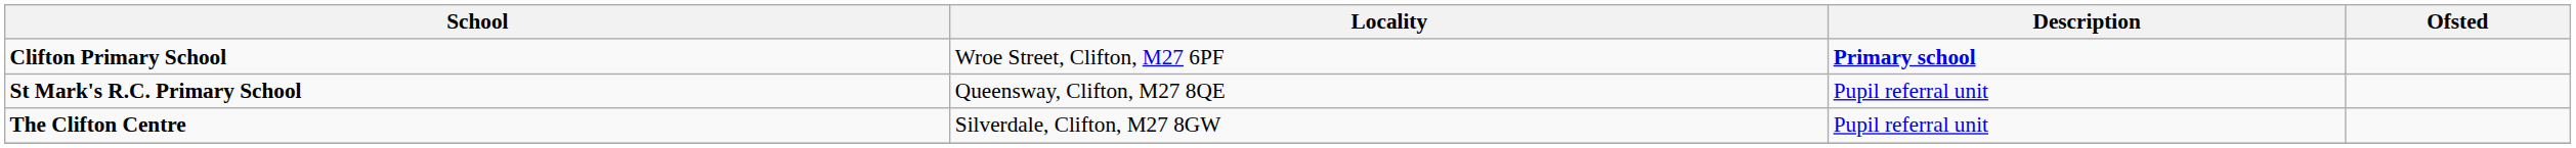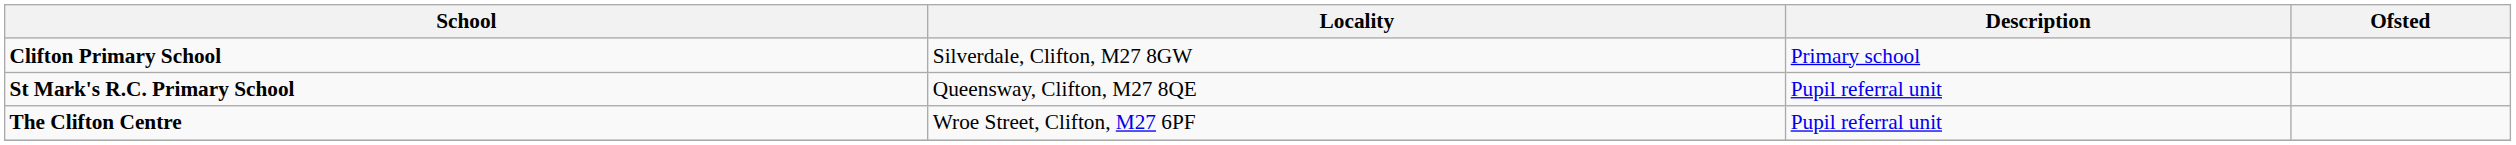Clifton Primary School | Locality: Wroe Street, Clifton, M27 6PF -> Silverdale, Clifton, M27 8GW
Clifton Primary School | Description: bold -> normal
The Clifton Centre | Locality: Silverdale, Clifton, M27 8GW -> Wroe Street, Clifton, M27 6PF
